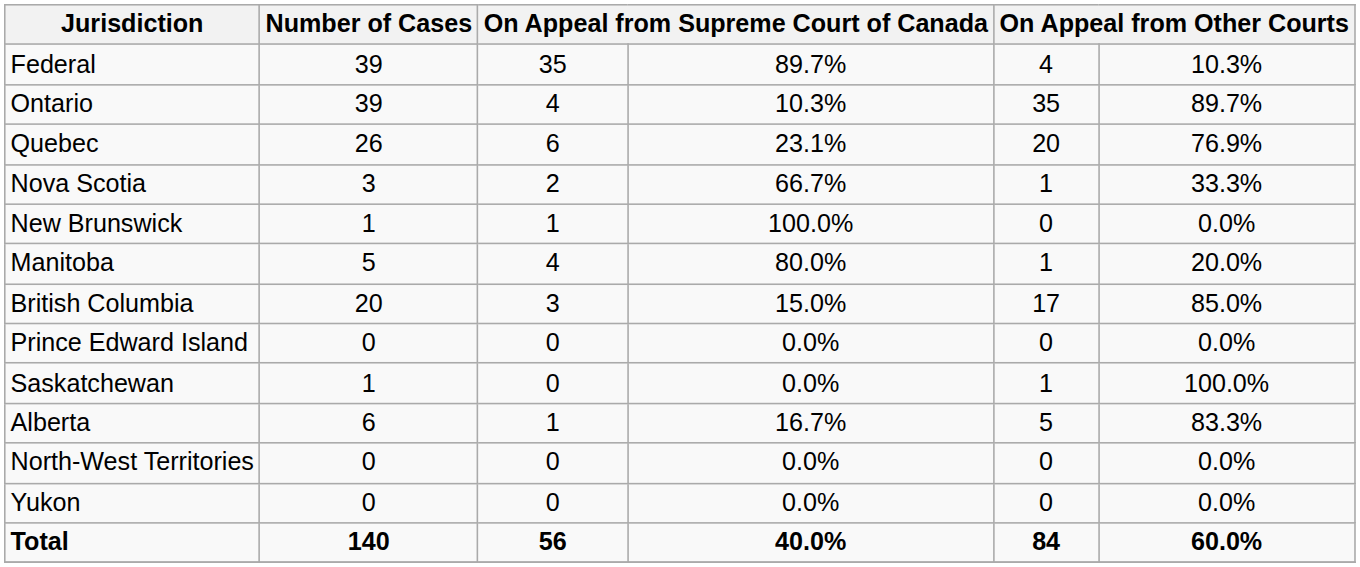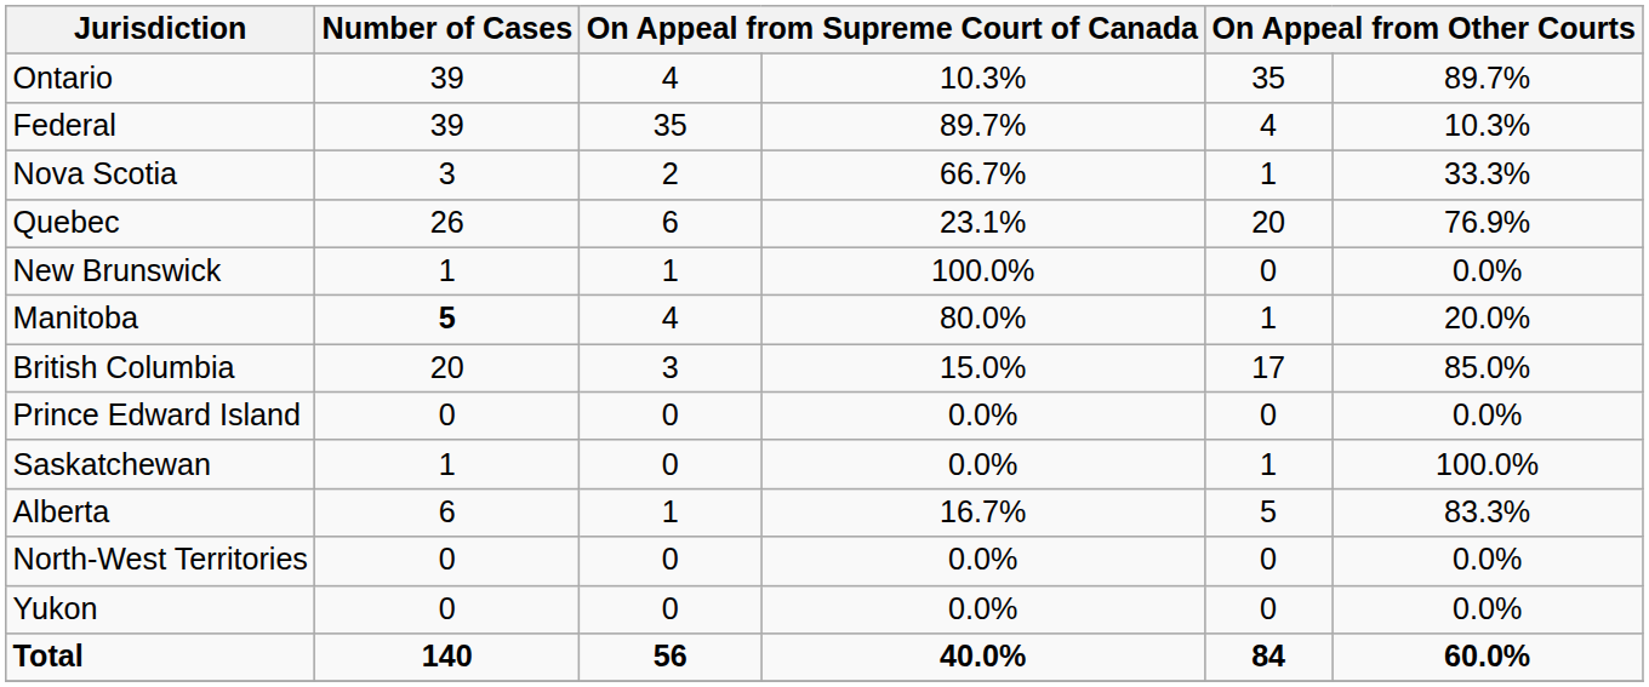rows swapped: Federal <-> Ontario
rows swapped: Quebec <-> Nova Scotia
Manitoba | Number of Cases: normal -> bold
